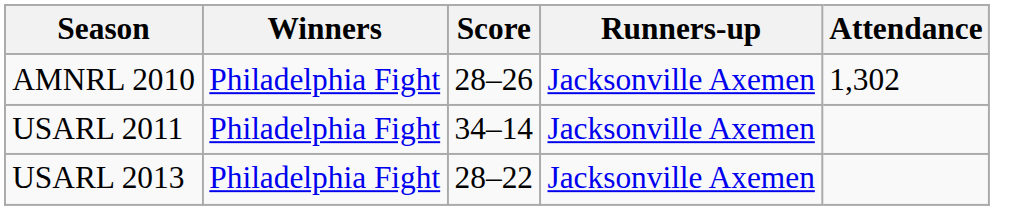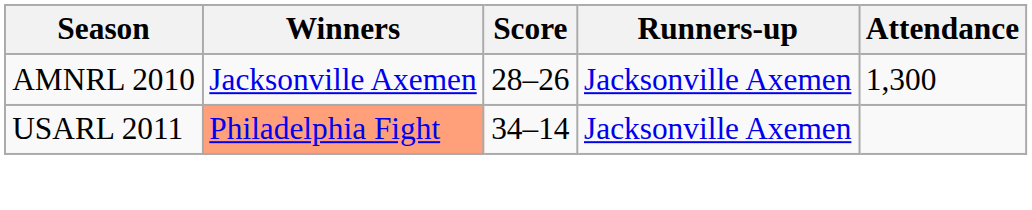AMNRL 2010 | Winners: Philadelphia Fight -> Jacksonville Axemen
AMNRL 2010 | Attendance: 1,302 -> 1,300
USARL 2011 | Winners: no background -> lightsalmon background
- row: USARL 2013 | Philadelphia Fight | 28–22 | Jacksonville Axemen
